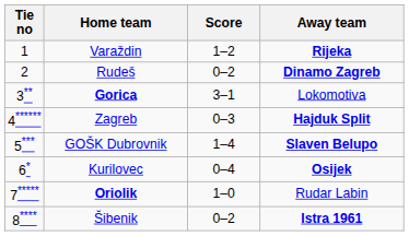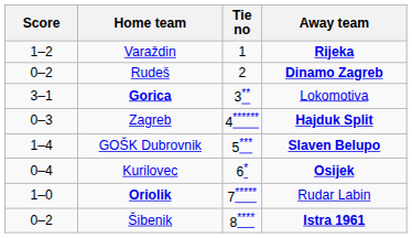columns swapped: Tie no <-> Score
